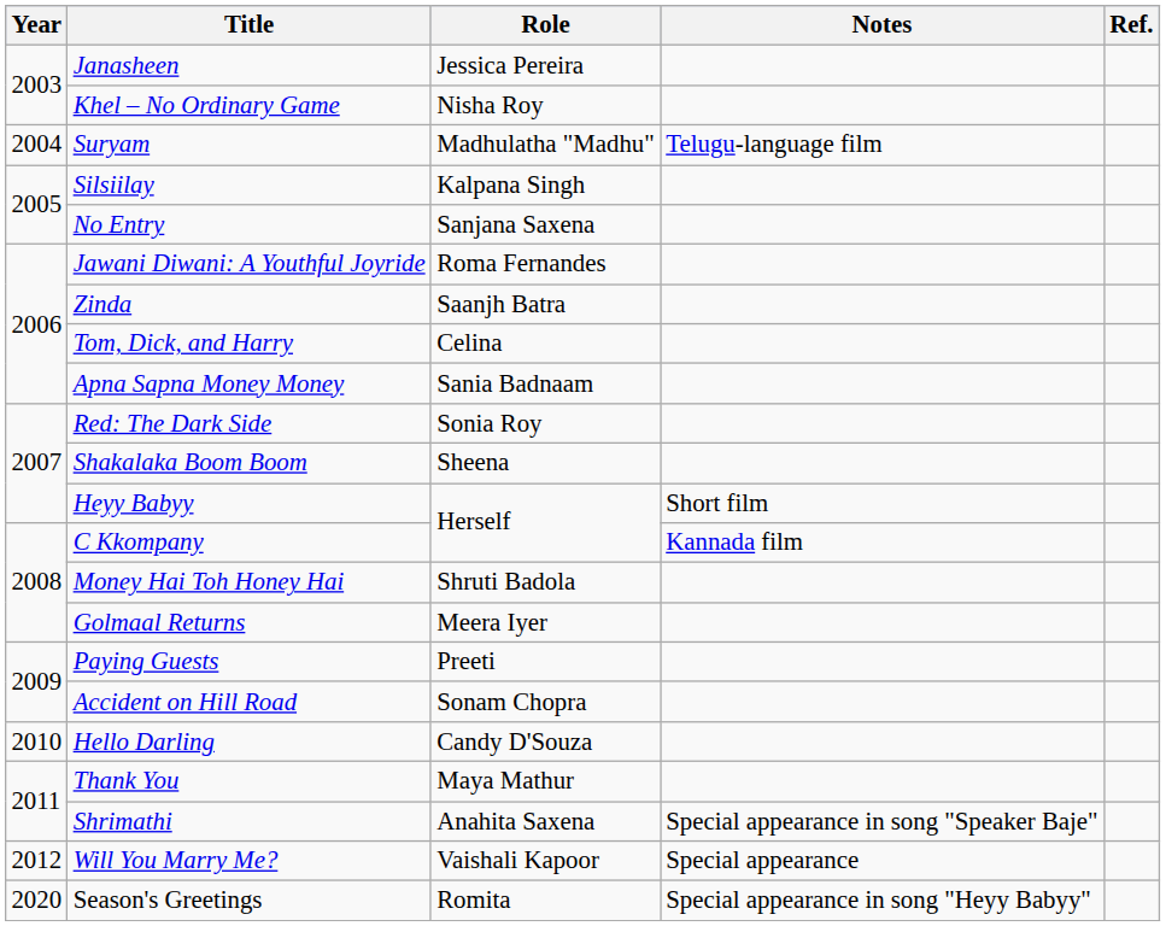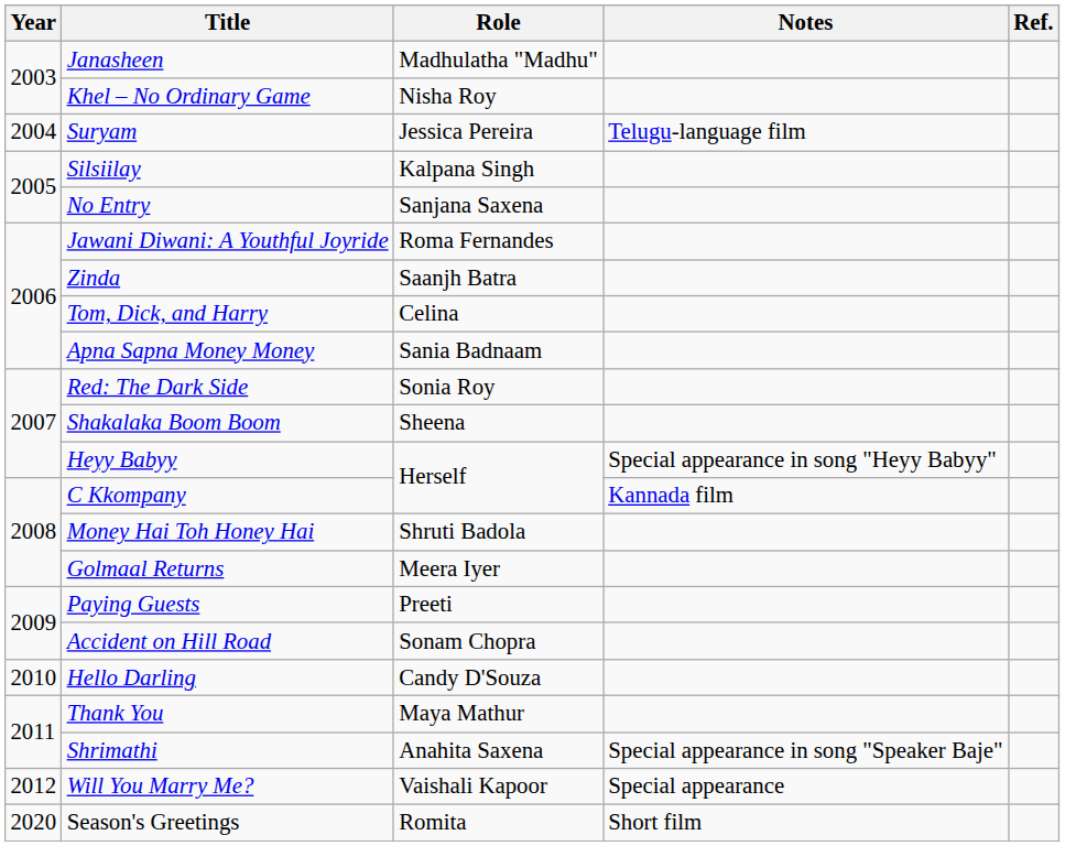Janasheen | Role: Jessica Pereira -> Madhulatha "Madhu"
Suryam | Role: Madhulatha "Madhu" -> Jessica Pereira
Heyy Babyy | Notes: Short film -> Special appearance in song "Heyy Babyy"
Season's Greetings | Notes: Special appearance in song "Heyy Babyy" -> Short film
